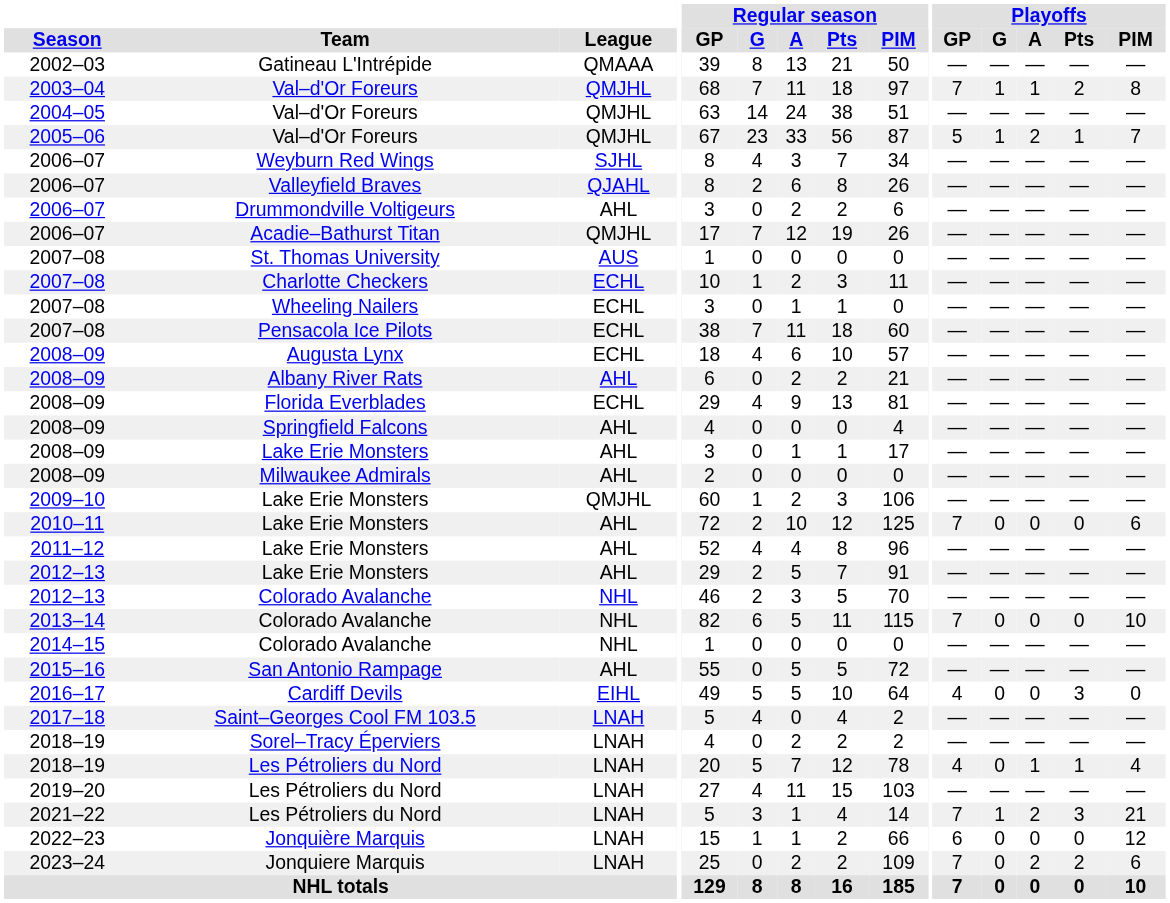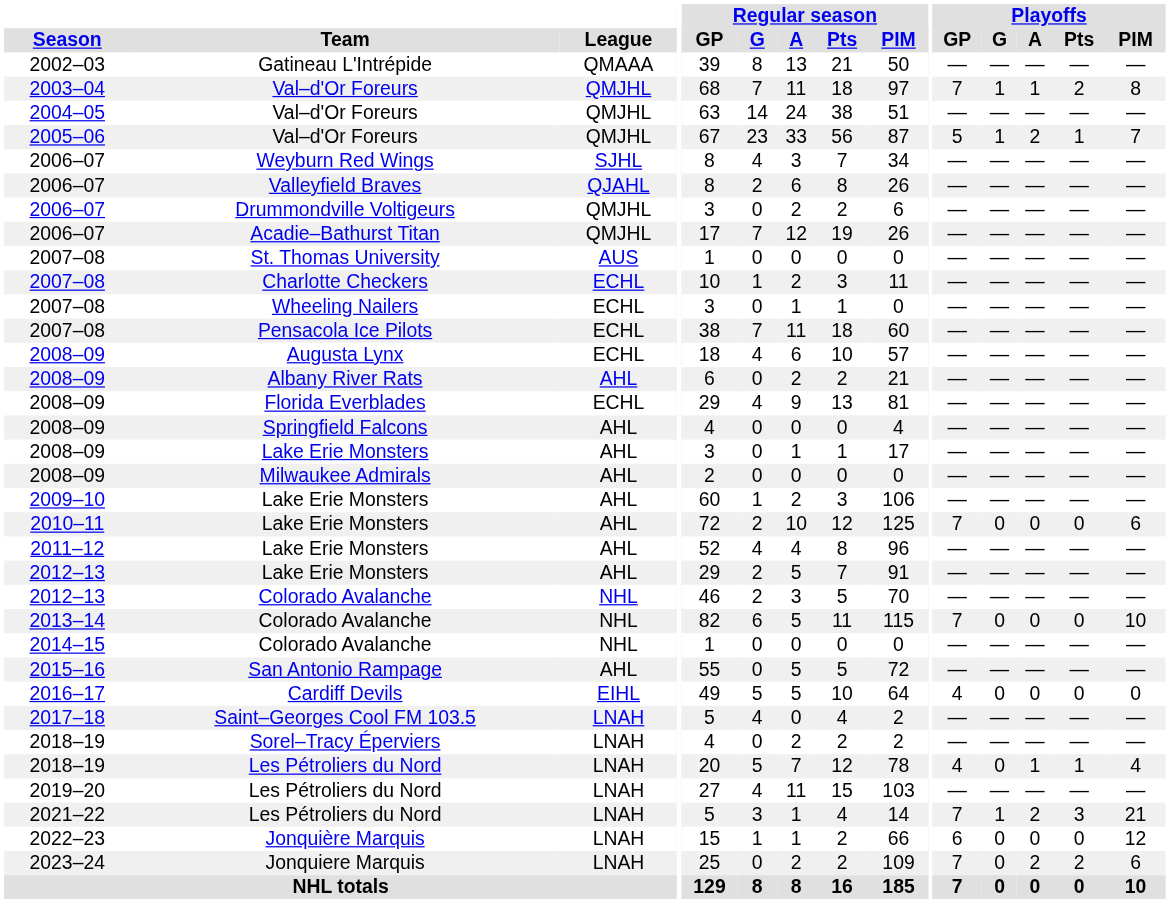Drummondville Voltigeurs | League: AHL -> QMJHL
2009–10 / Lake Erie Monsters | League: QMJHL -> AHL
Cardiff Devils | Playoffs / Pts: 3 -> 0
